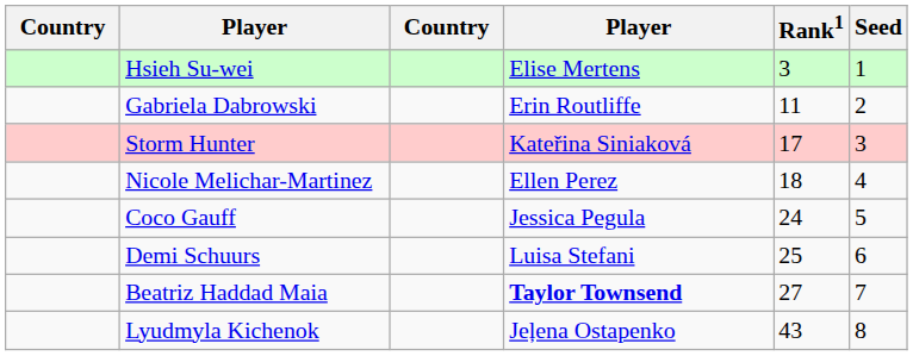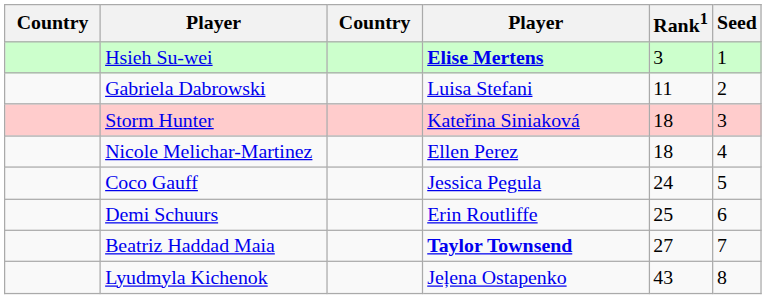Hsieh Su-wei | column 4: normal -> bold
Gabriela Dabrowski | column 4: Erin Routliffe -> Luisa Stefani
Storm Hunter | Rank1: 17 -> 18
Demi Schuurs | column 4: Luisa Stefani -> Erin Routliffe
